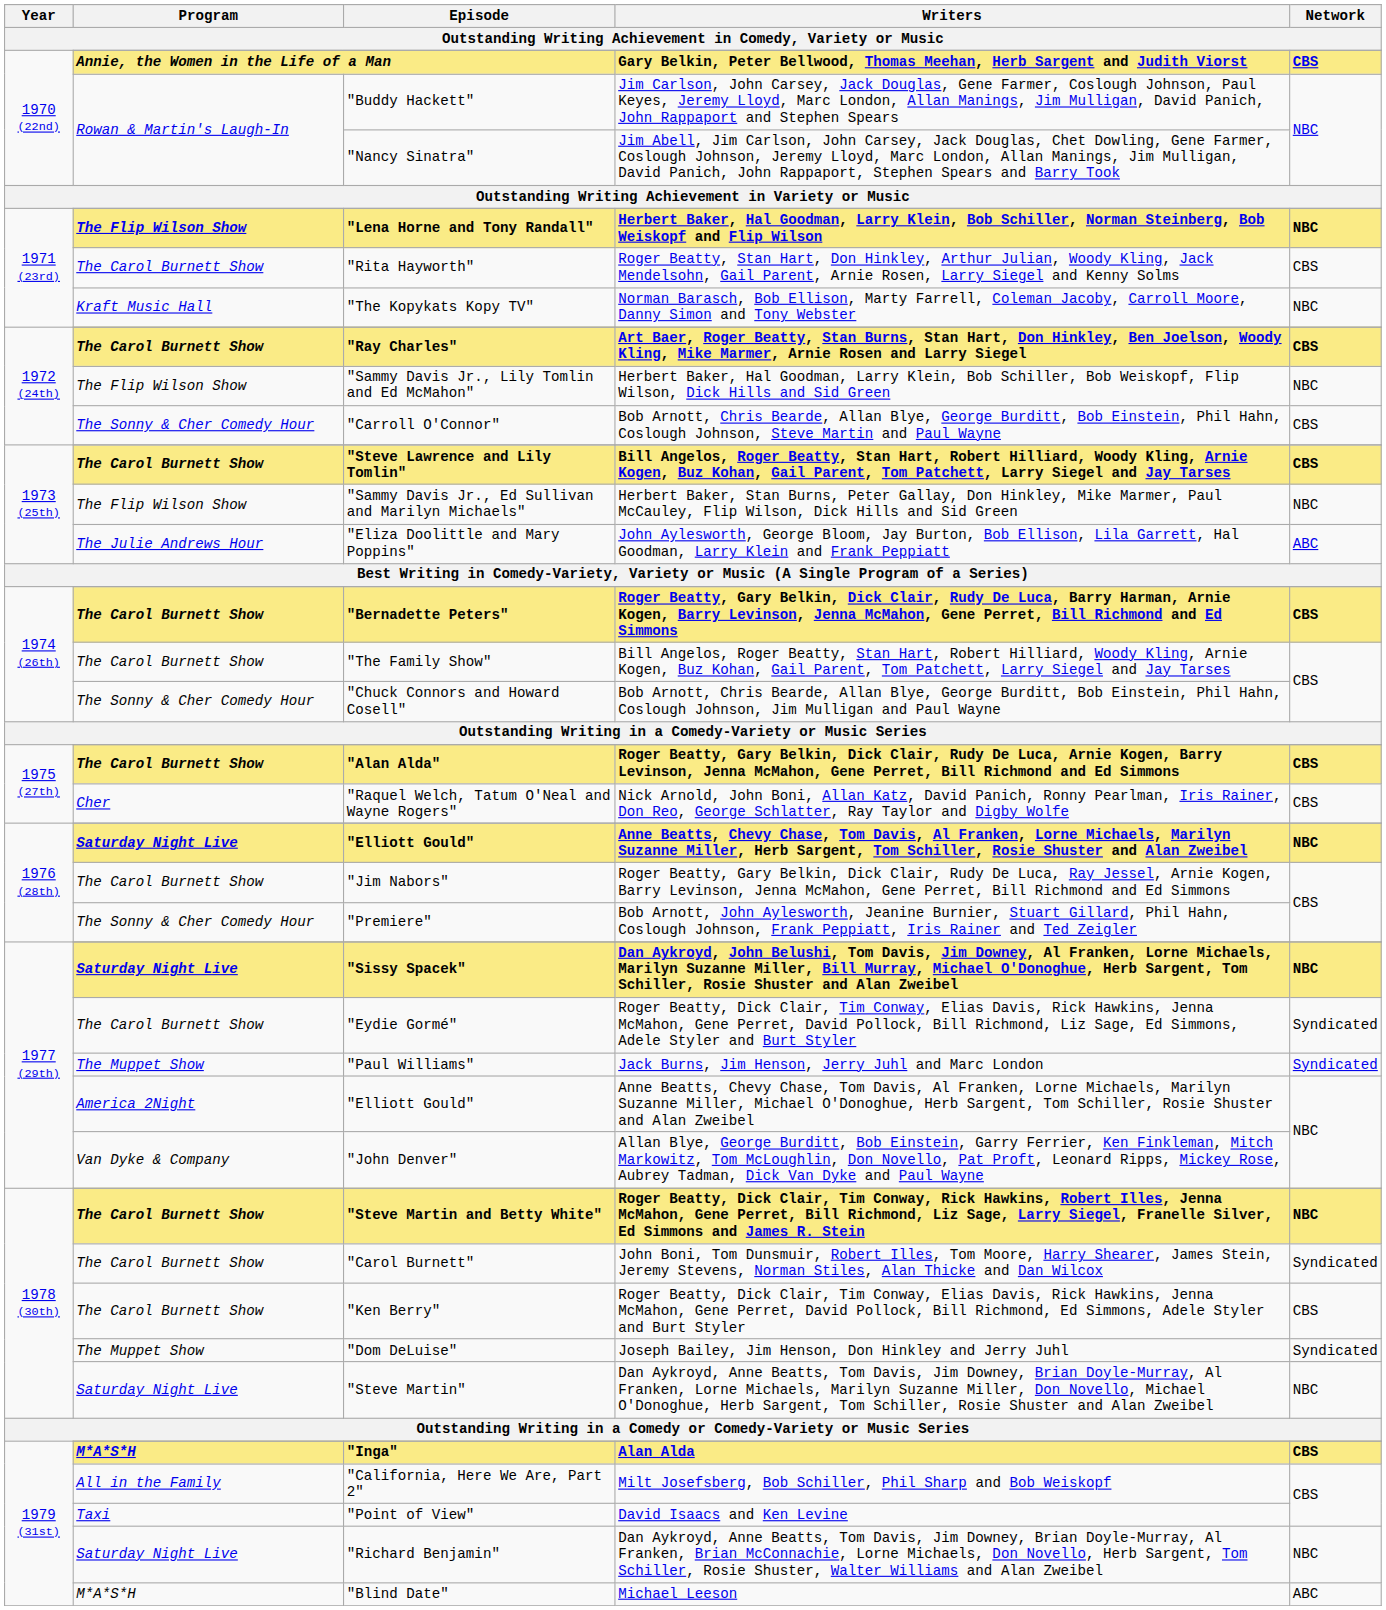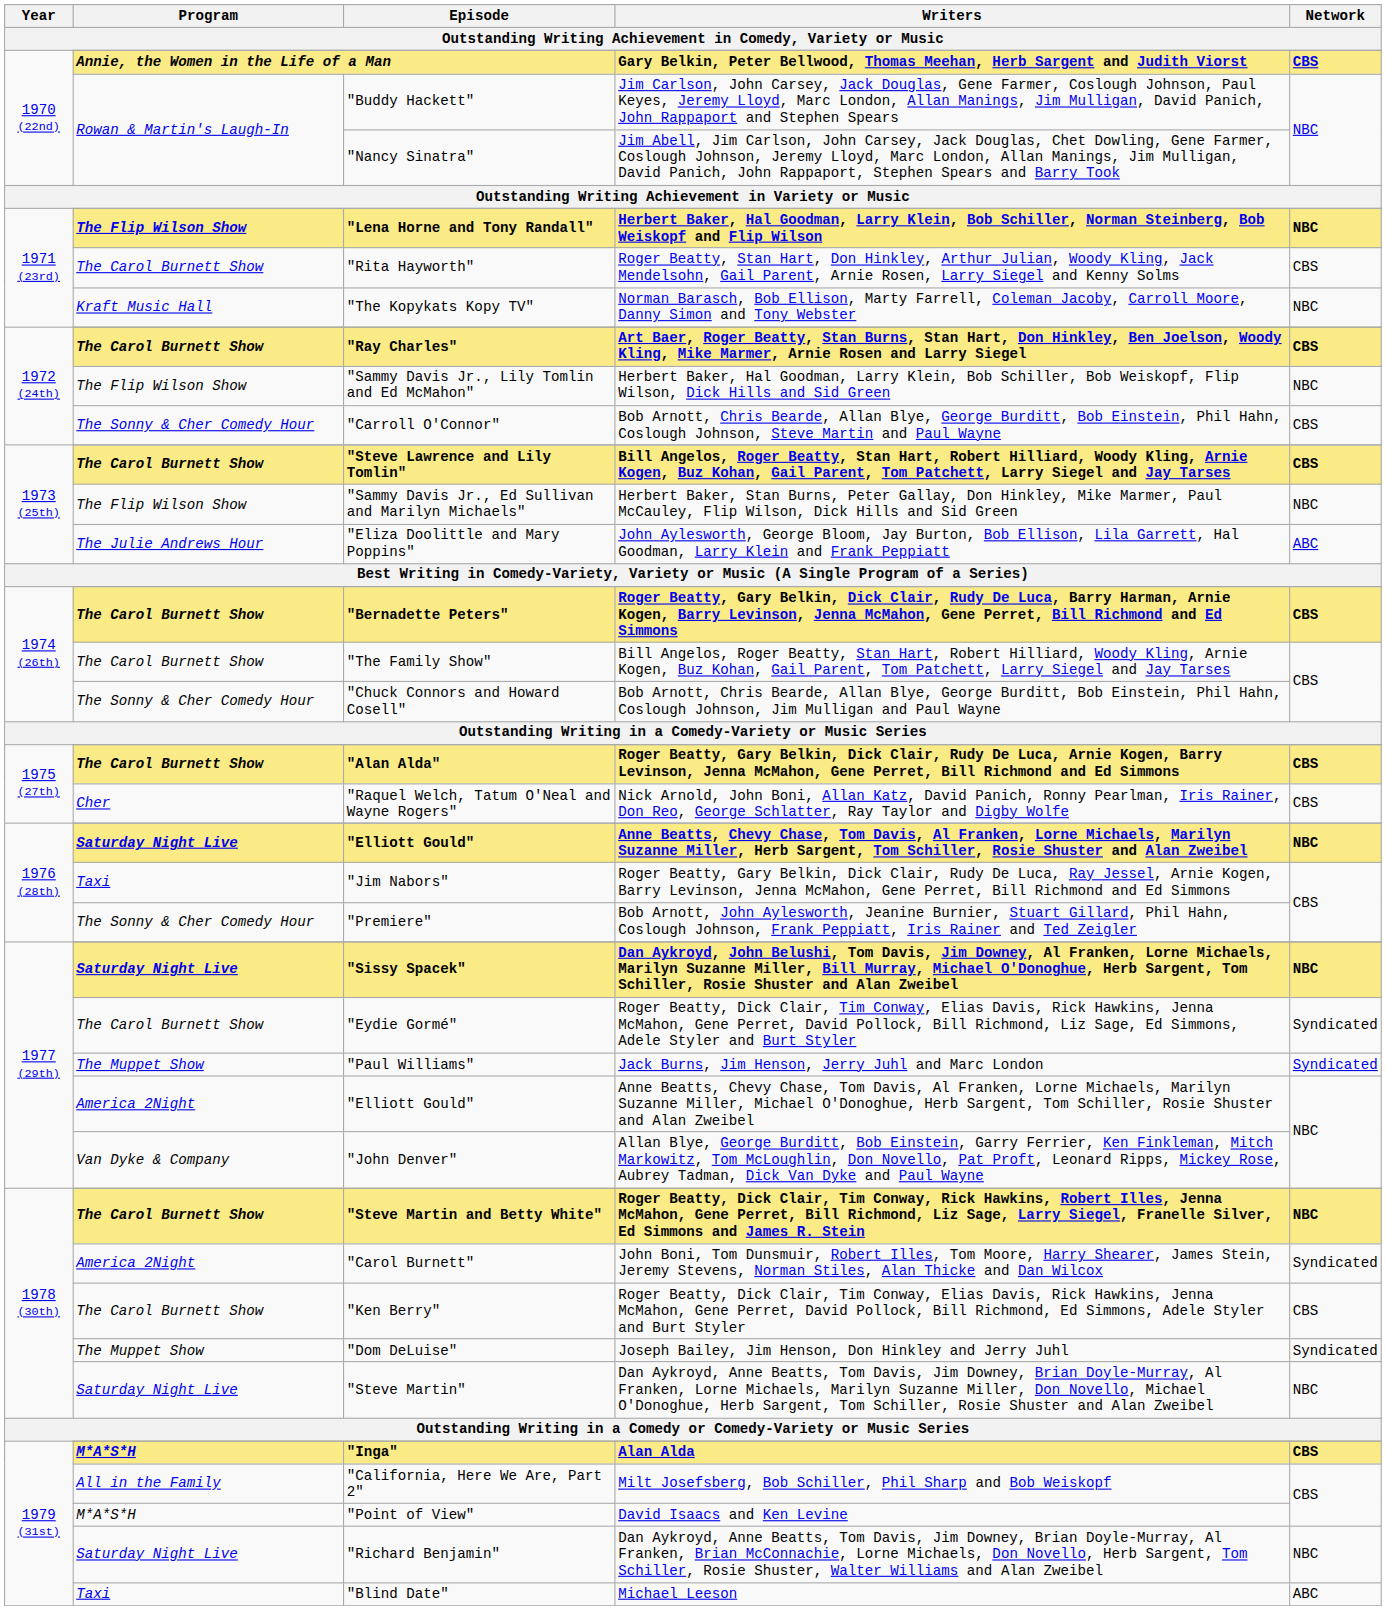"Jim Nabors" | Program: The Carol Burnett Show -> Taxi
"Carol Burnett" | Program: The Carol Burnett Show -> America 2Night
"Point of View" | Program: Taxi -> M*A*S*H
"Blind Date" | Program: M*A*S*H -> Taxi
